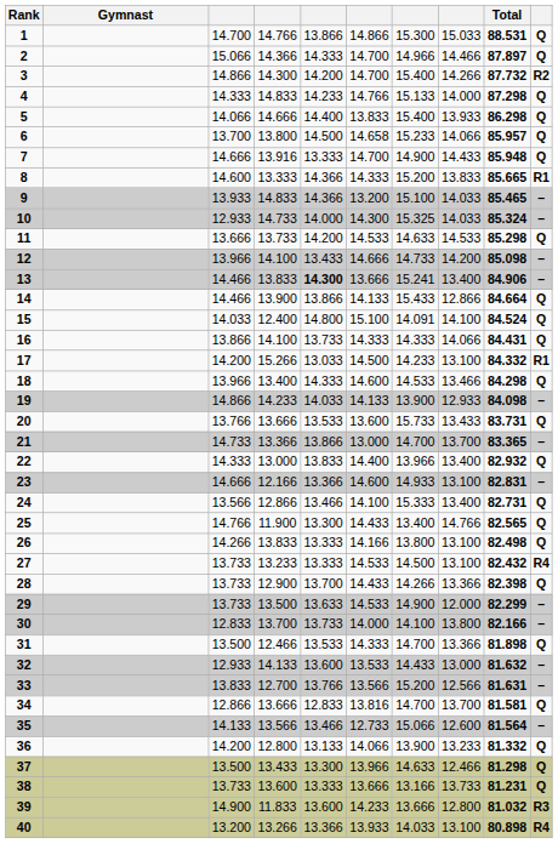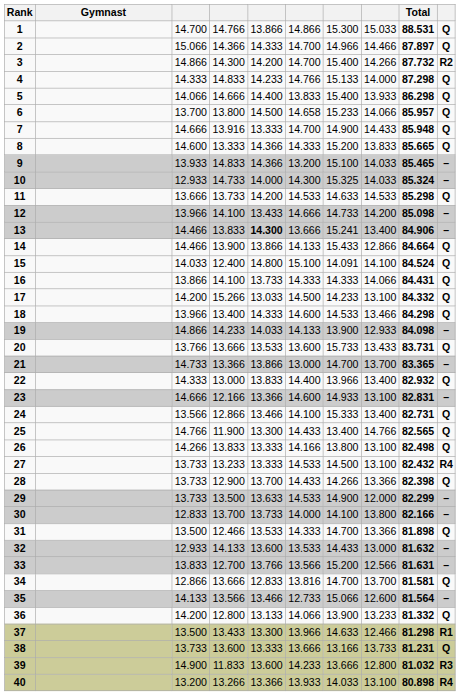8 | column 10: R1 -> Q
17 | column 10: R1 -> Q
37 | column 10: Q -> R1
